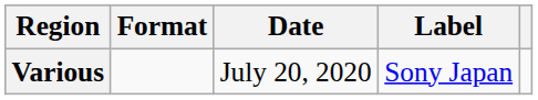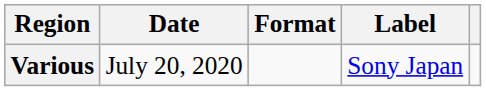columns swapped: Date <-> Format
